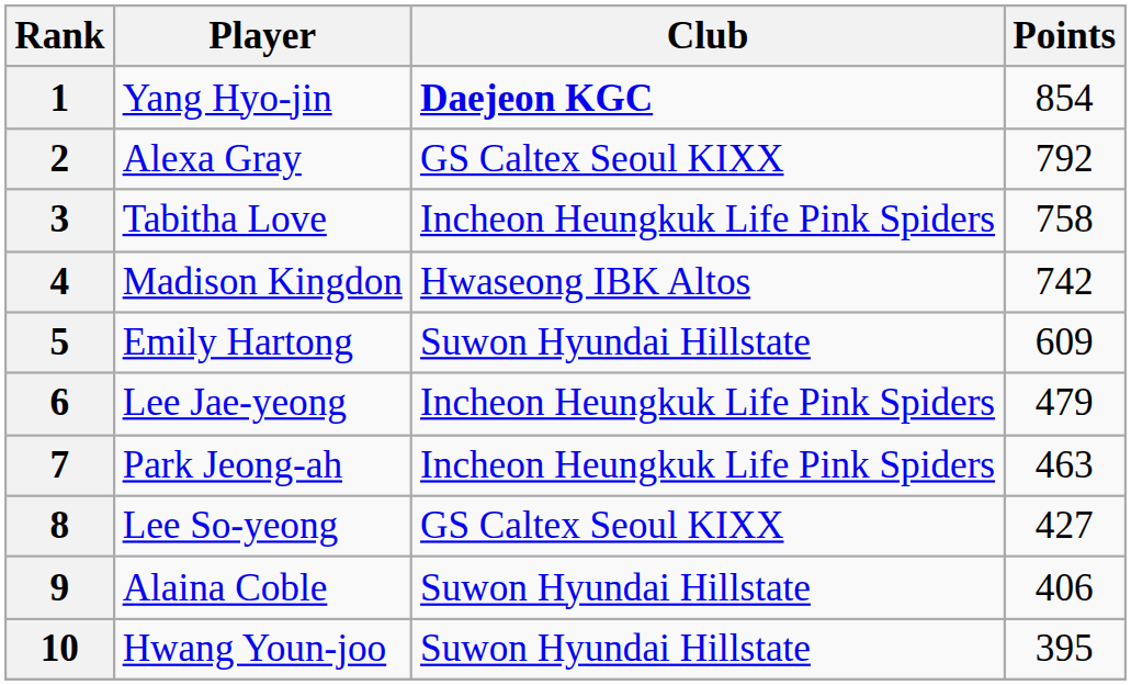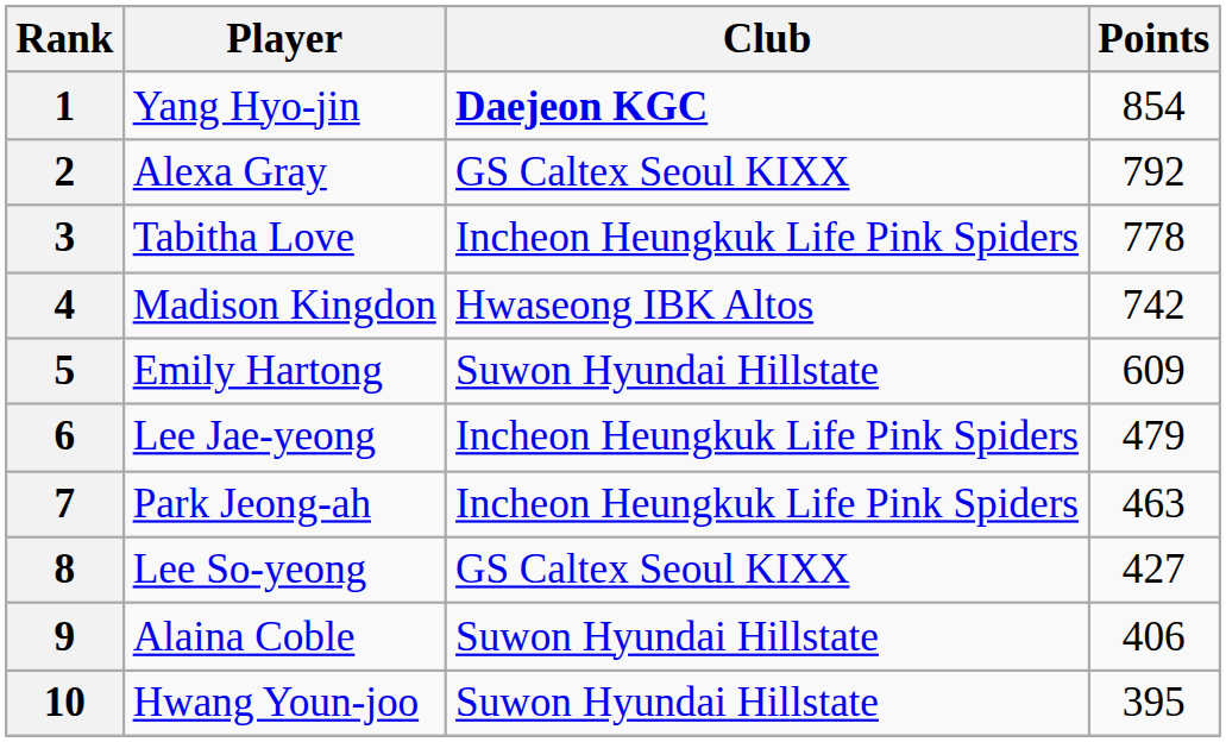3 | Points: 758 -> 778
